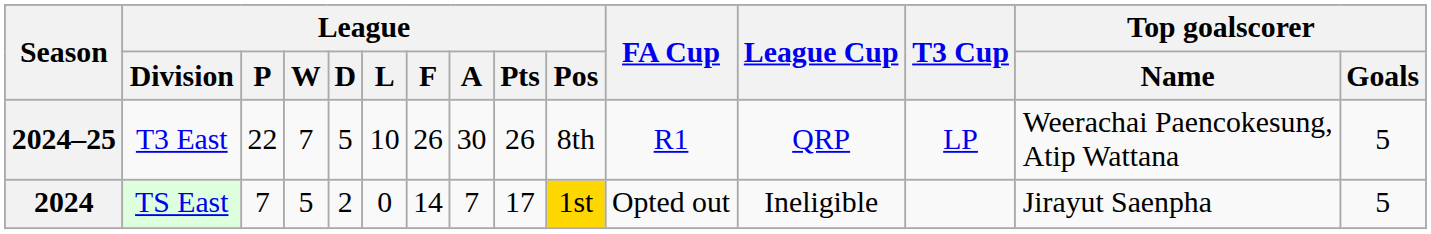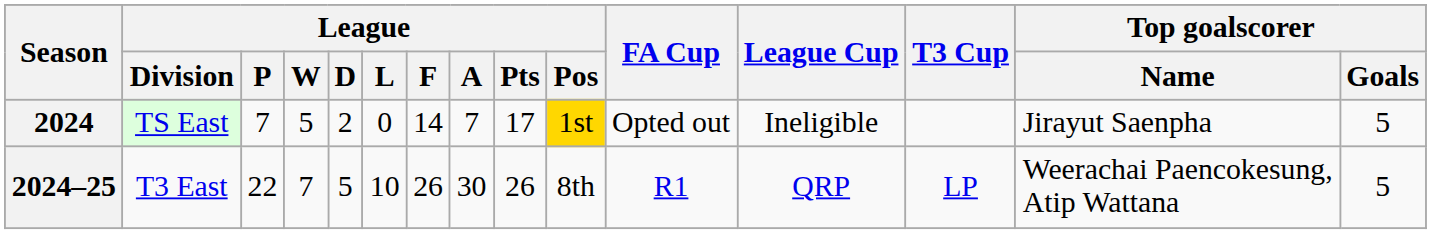rows swapped: 2024 <-> 2024–25
